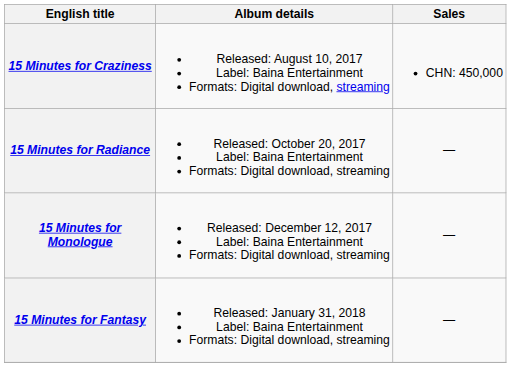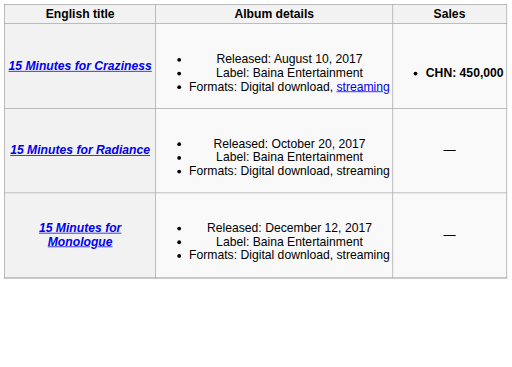15 Minutes for Craziness | Sales: normal -> bold
- row: 15 Minutes for Fantasy | Released: January 31, 2018 Label: Baina Entertainment Formats: Digital download, streaming | —
